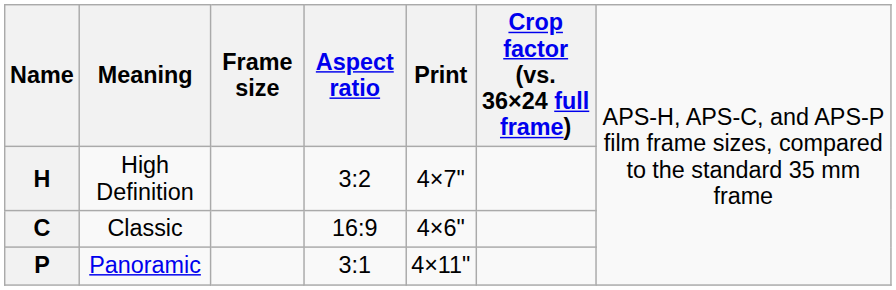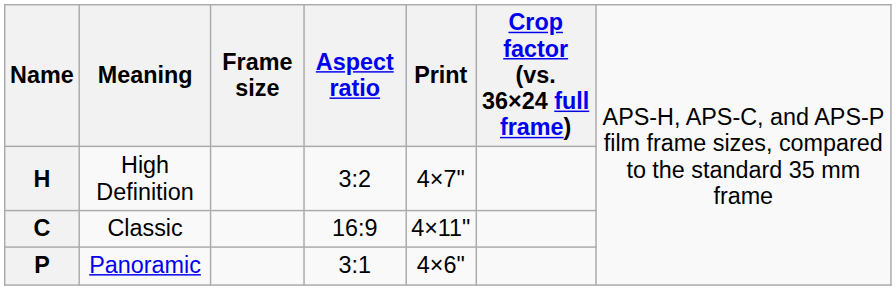C | column 5: 4×6" -> 4×11"
P | column 5: 4×11" -> 4×6"
